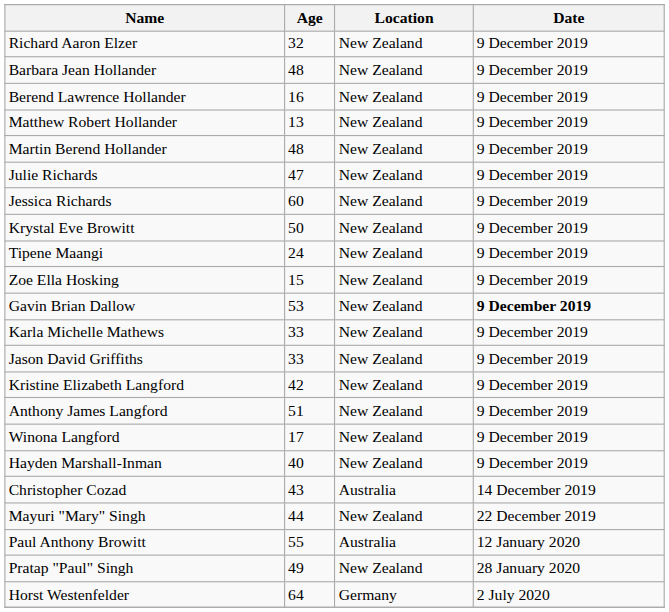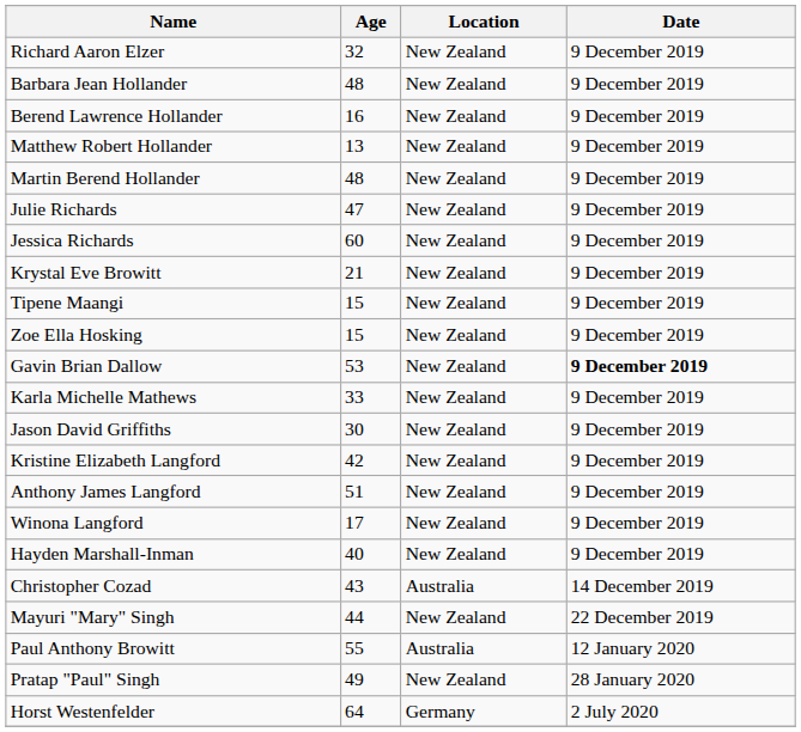Krystal Eve Browitt | Age: 50 -> 21
Tipene Maangi | Age: 24 -> 15
Jason David Griffiths | Age: 33 -> 30
